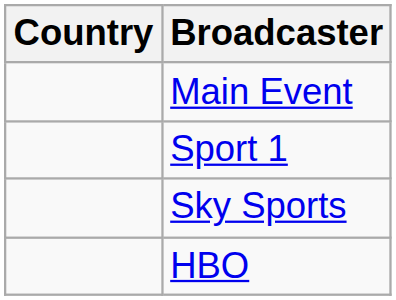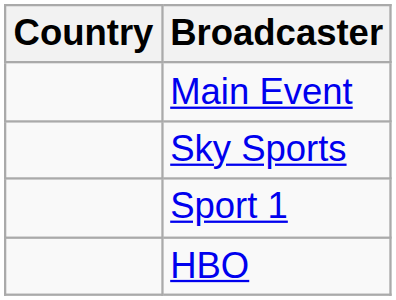rows swapped: Sport 1 <-> Sky Sports
